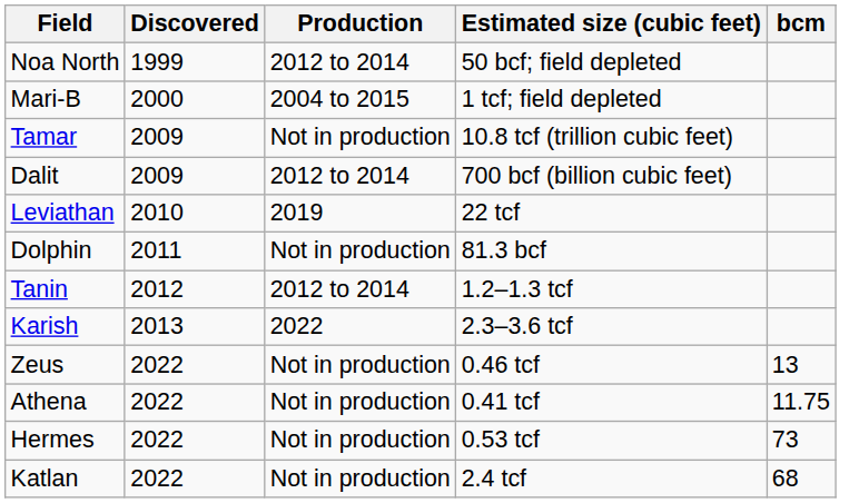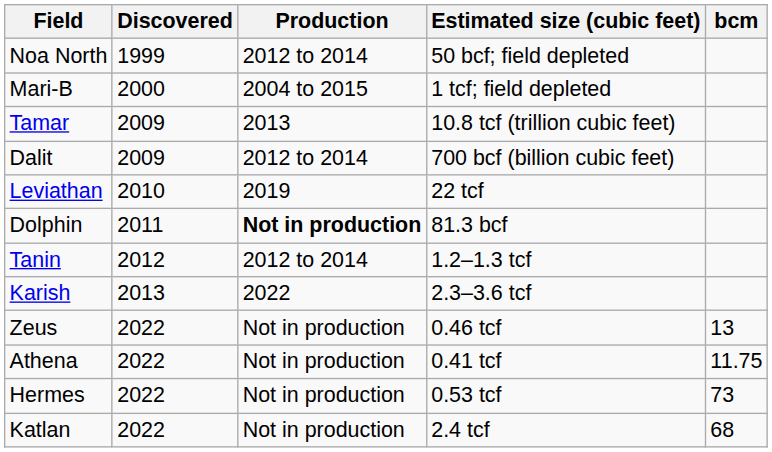Tamar | Production: Not in production -> 2013
Dolphin | Production: normal -> bold
